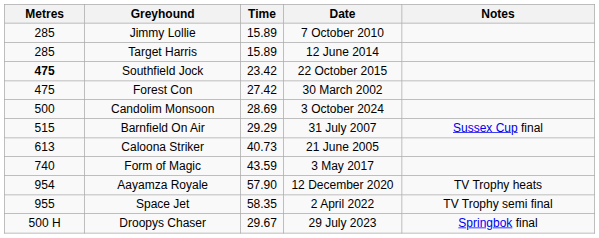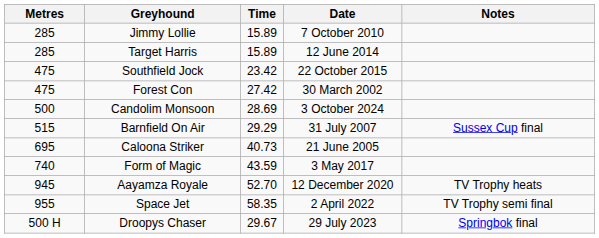Southfield Jock | Metres: bold -> normal
Caloona Striker | Metres: 613 -> 695
Aayamza Royale | Metres: 954 -> 945
Aayamza Royale | Time: 57.90 -> 52.70
